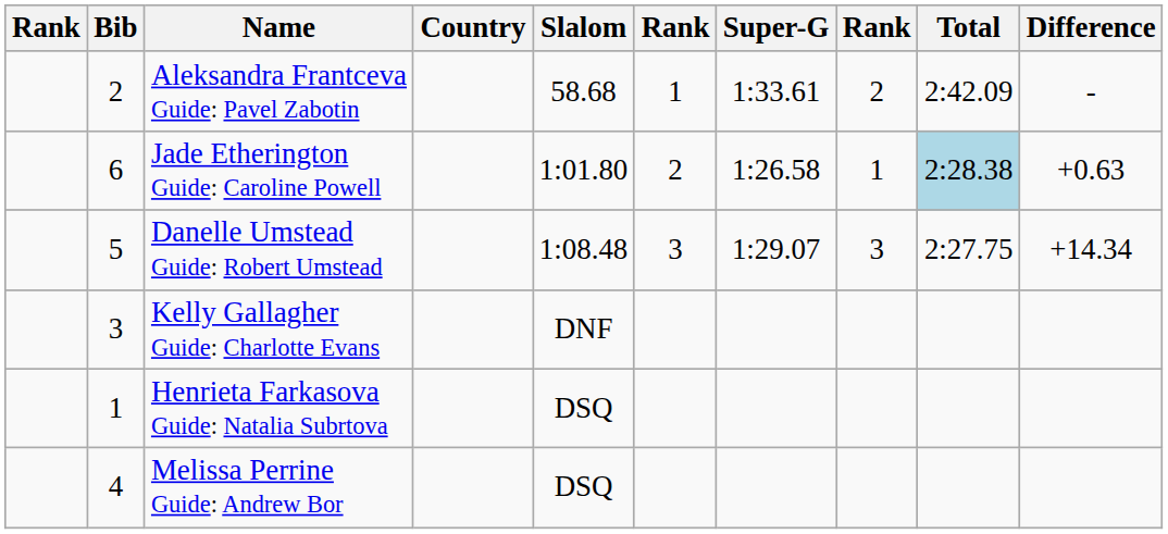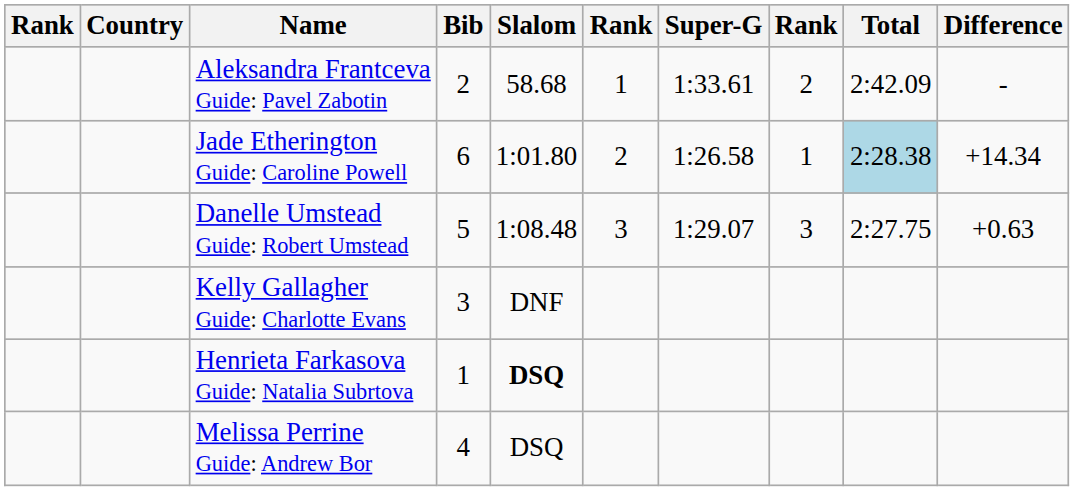columns swapped: Bib <-> Country
Jade Etherington Guide: Caroline Powell | Difference: +0.63 -> +14.34
Danelle Umstead Guide: Robert Umstead | Difference: +14.34 -> +0.63
Henrieta Farkasova Guide: Natalia Subrtova | Slalom: normal -> bold
